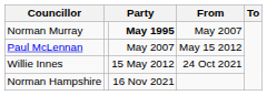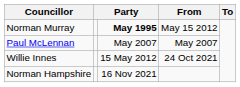Norman Murray | From: May 2007 -> May 15 2012
Paul McLennan | From: May 15 2012 -> May 2007
